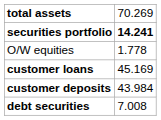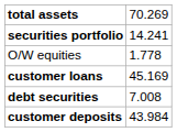securities portfolio | column 2: bold -> normal
rows swapped: customer deposits <-> debt securities
